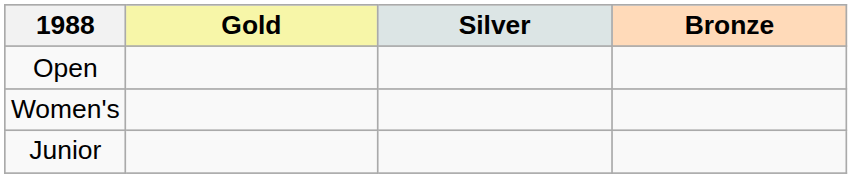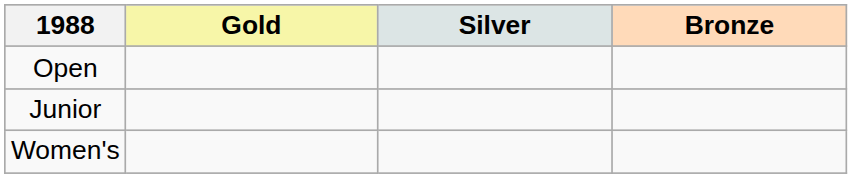rows swapped: Women's <-> Junior
